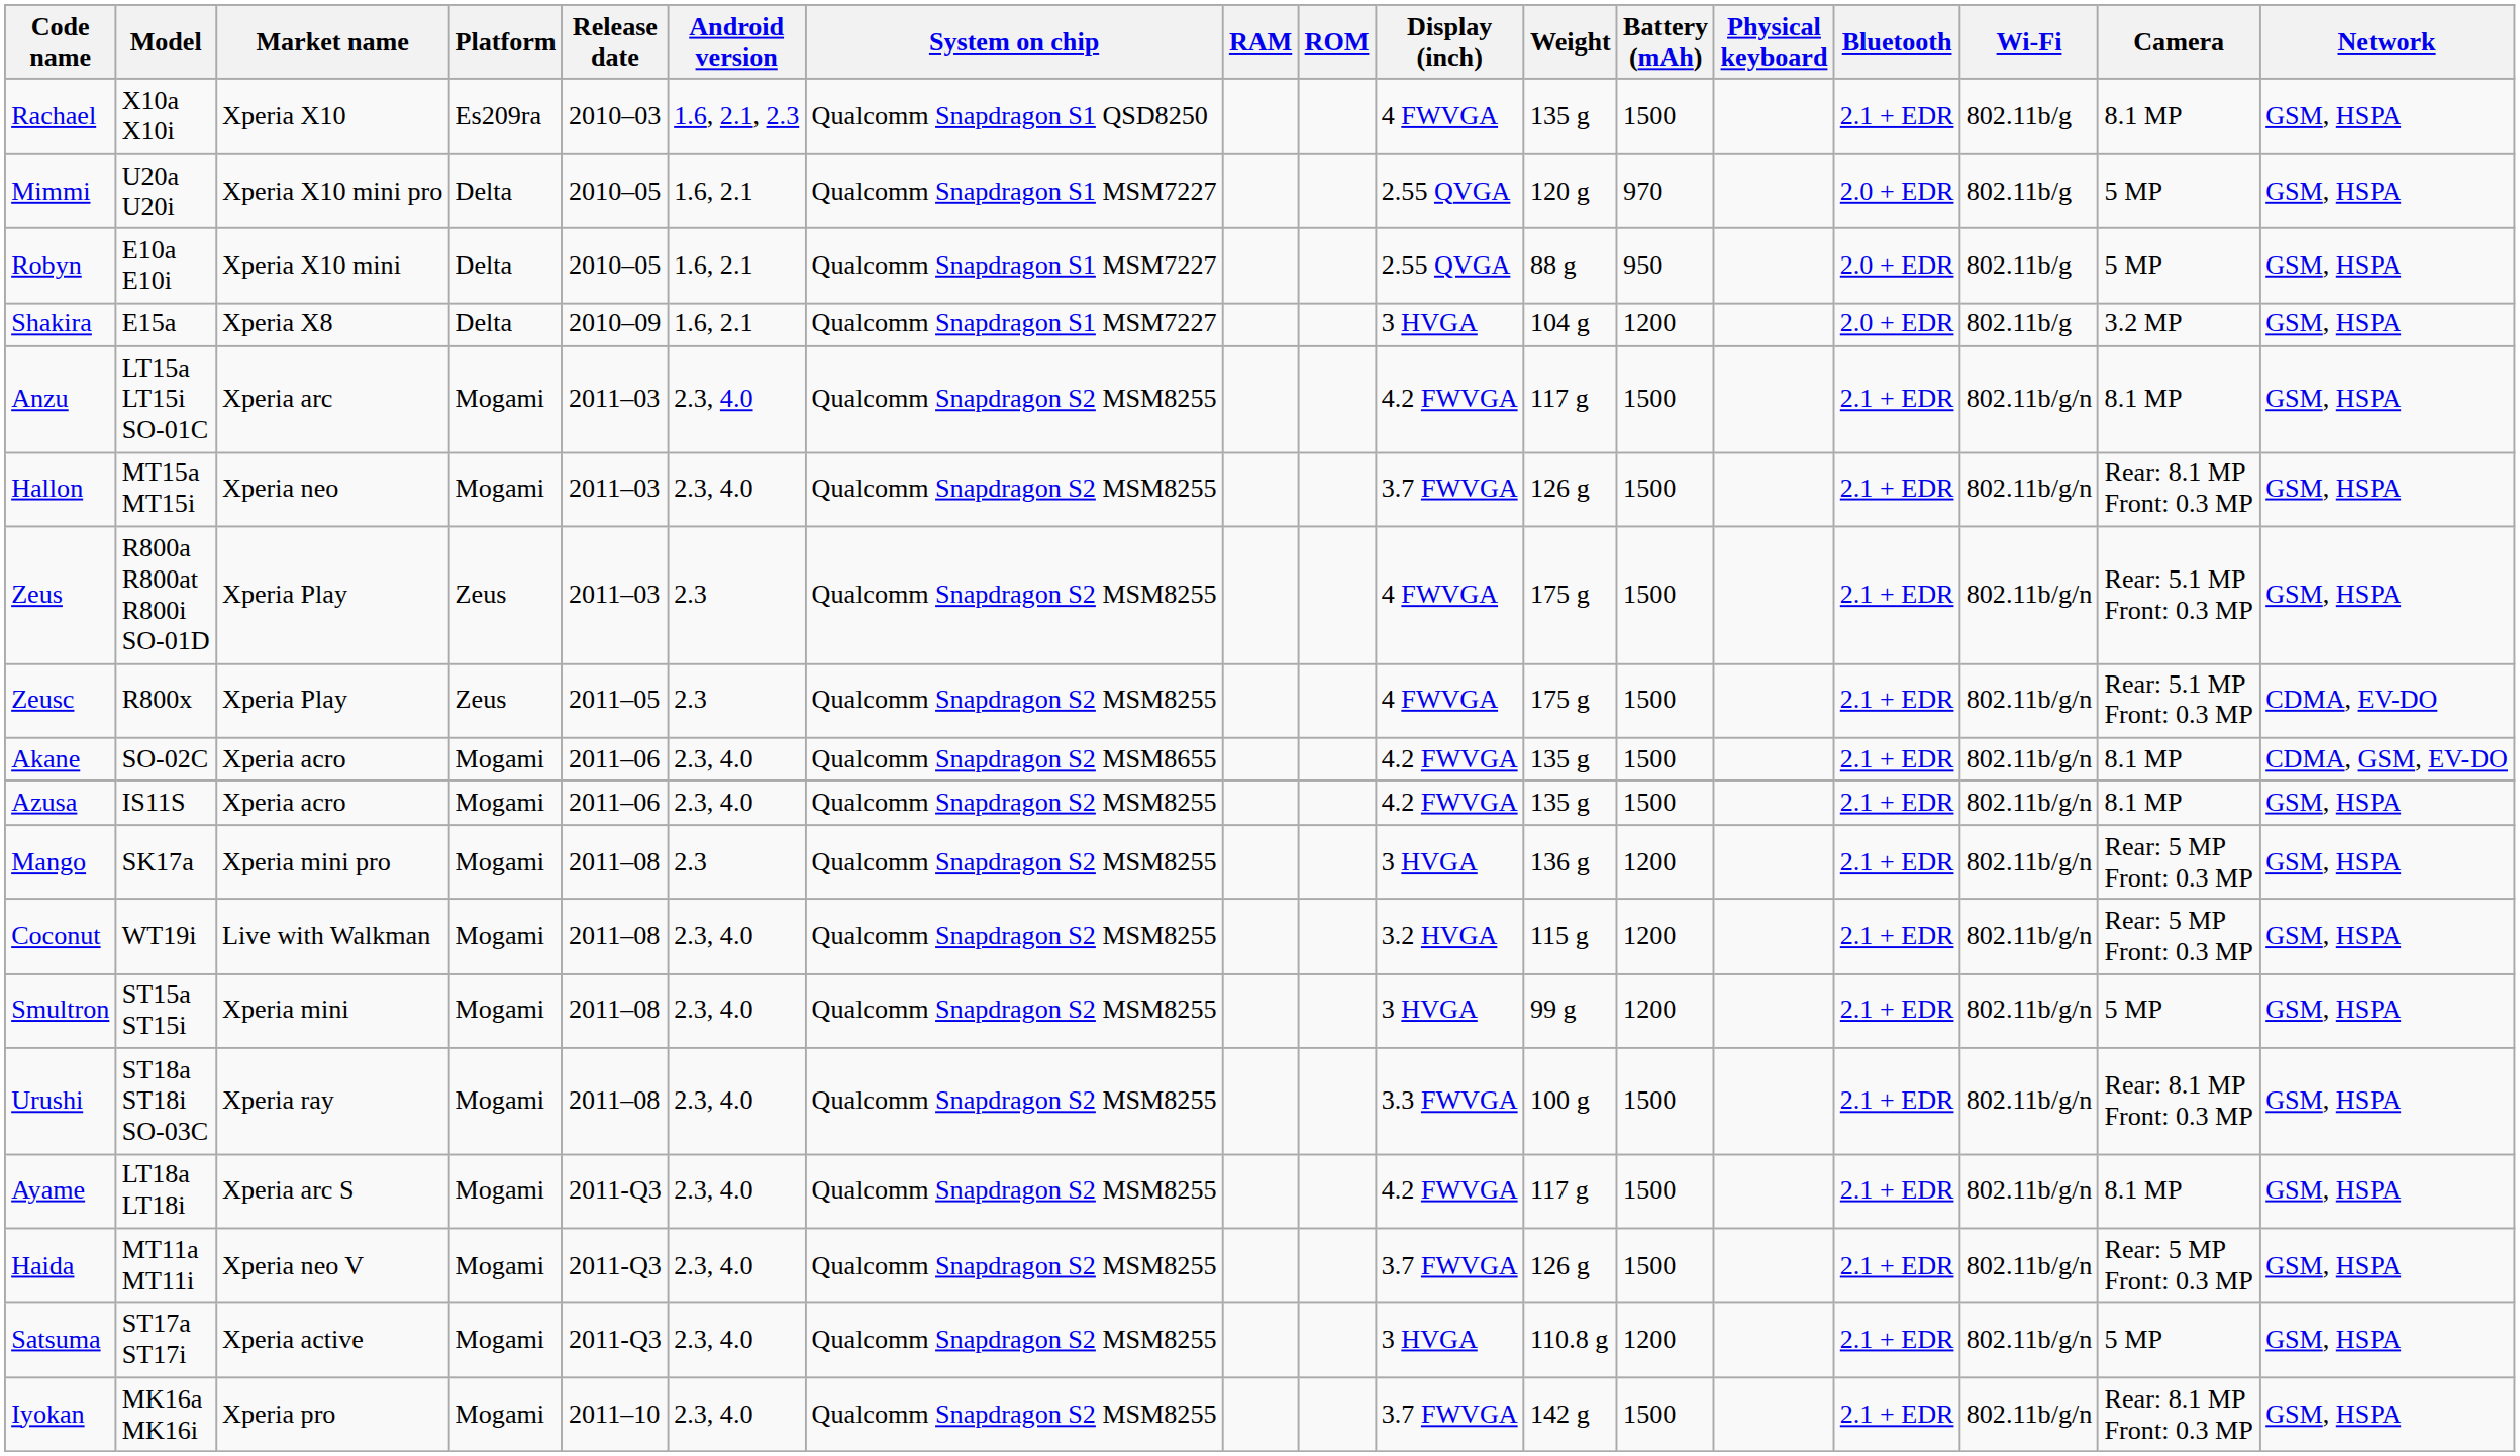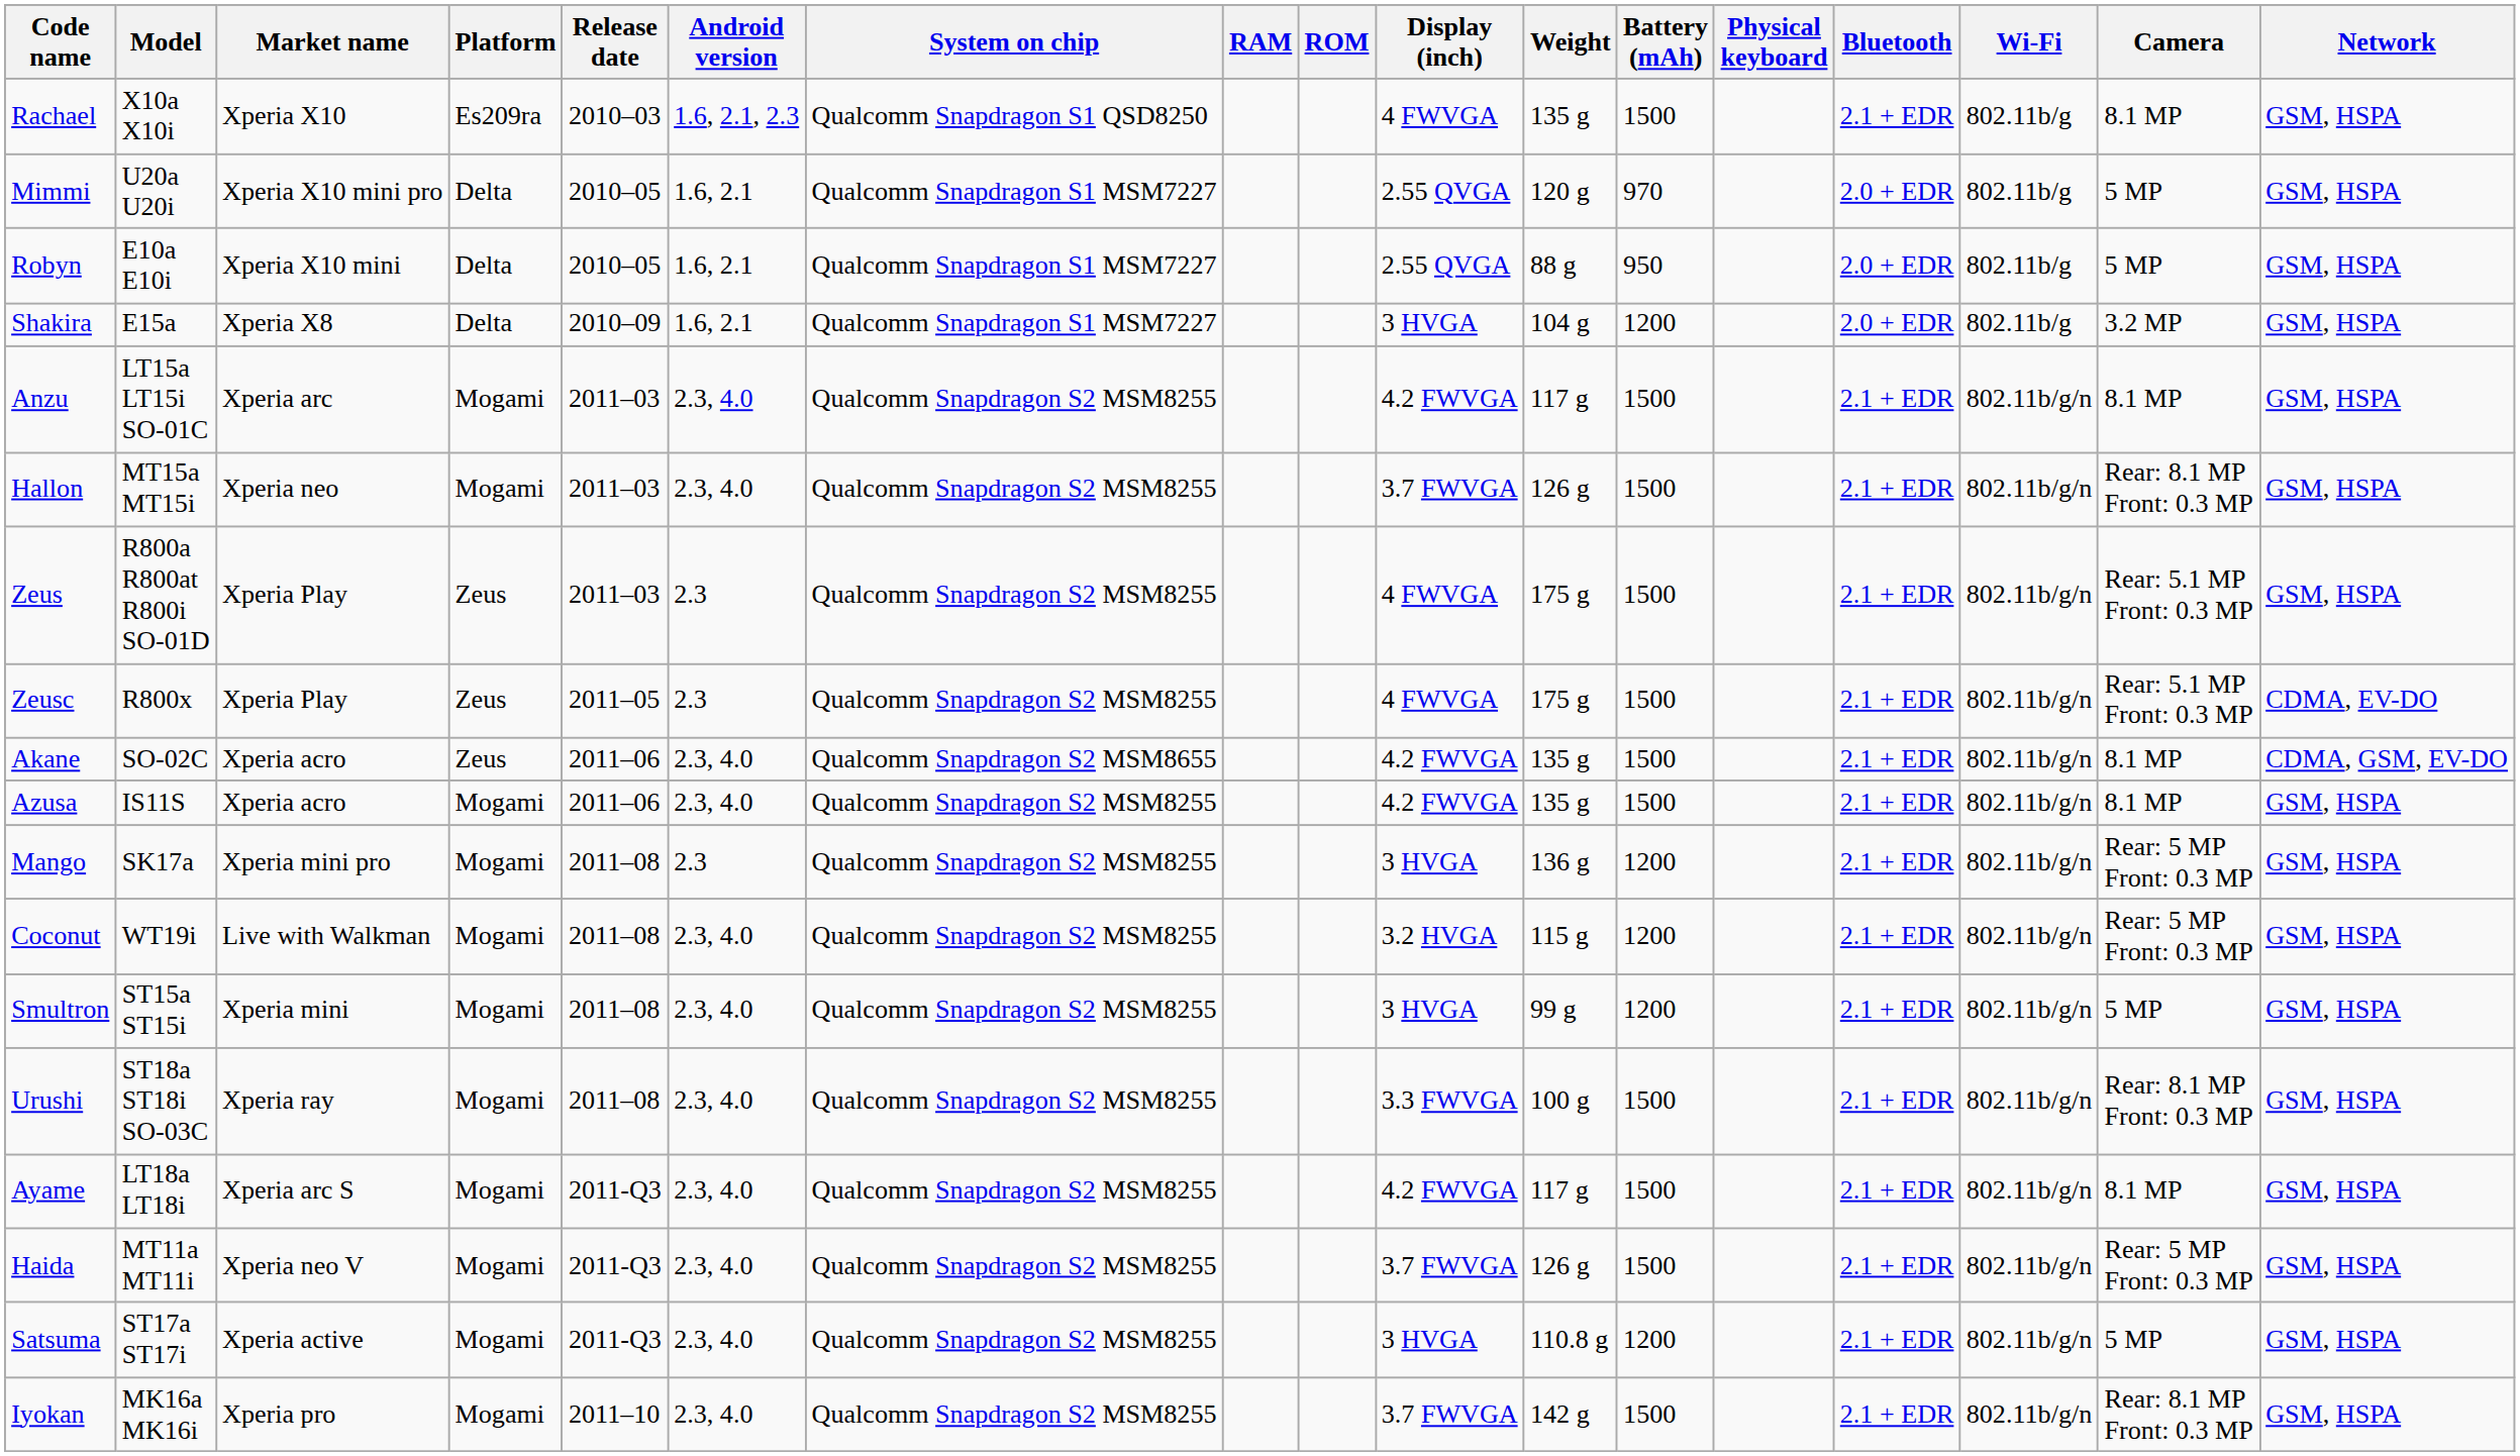Akane | Platform: Mogami -> Zeus
